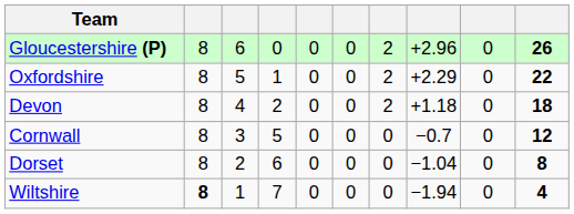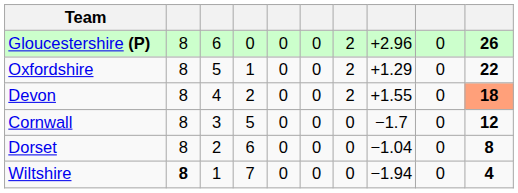Oxfordshire | column 8: +2.29 -> +1.29
Devon | column 8: +1.18 -> +1.55
Devon | column 10: no background -> lightsalmon background
Cornwall | column 8: −0.7 -> −1.7
